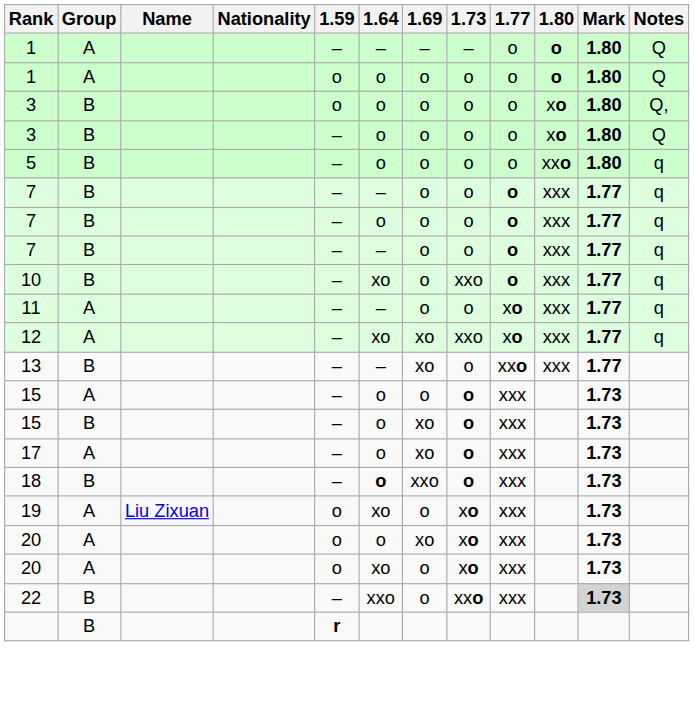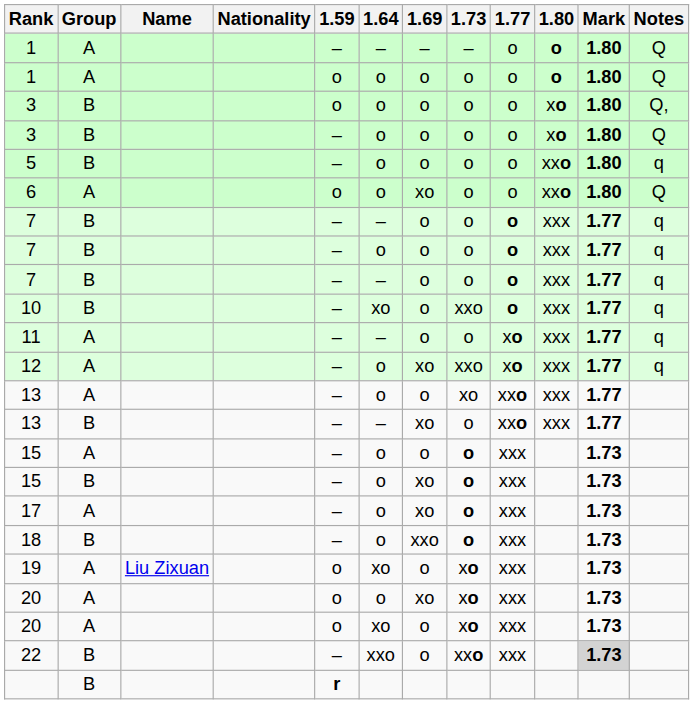+ row: 6 | A | o | o | xo | o | o | xxo | 1.80 | Q
12 | 1.64: xo -> o
+ row: 13 | A | – | o | o | xo | xxo | xxx | 1.77
18 | 1.64: bold -> normal
